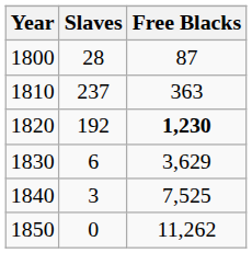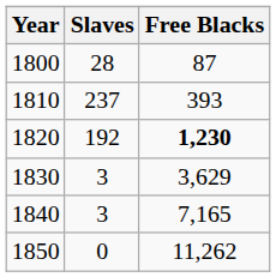1810 | Free Blacks: 363 -> 393
1830 | Slaves: 6 -> 3
1840 | Free Blacks: 7,525 -> 7,165
